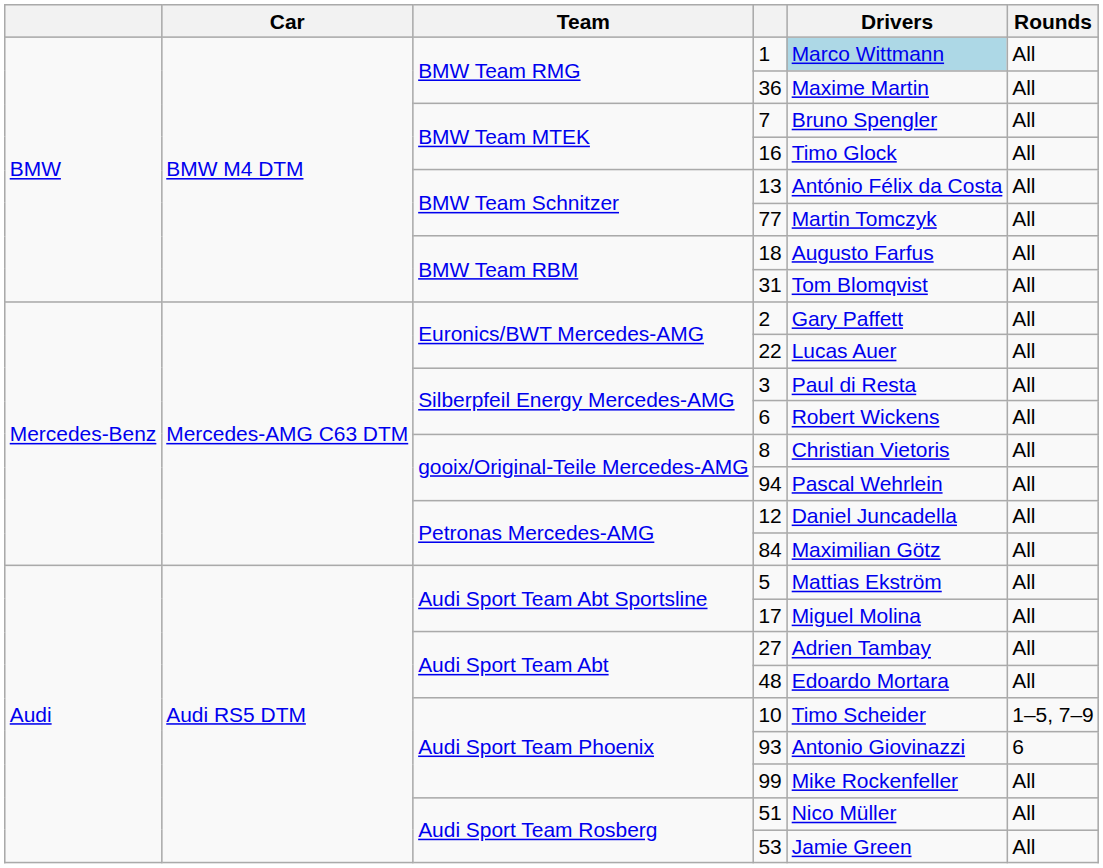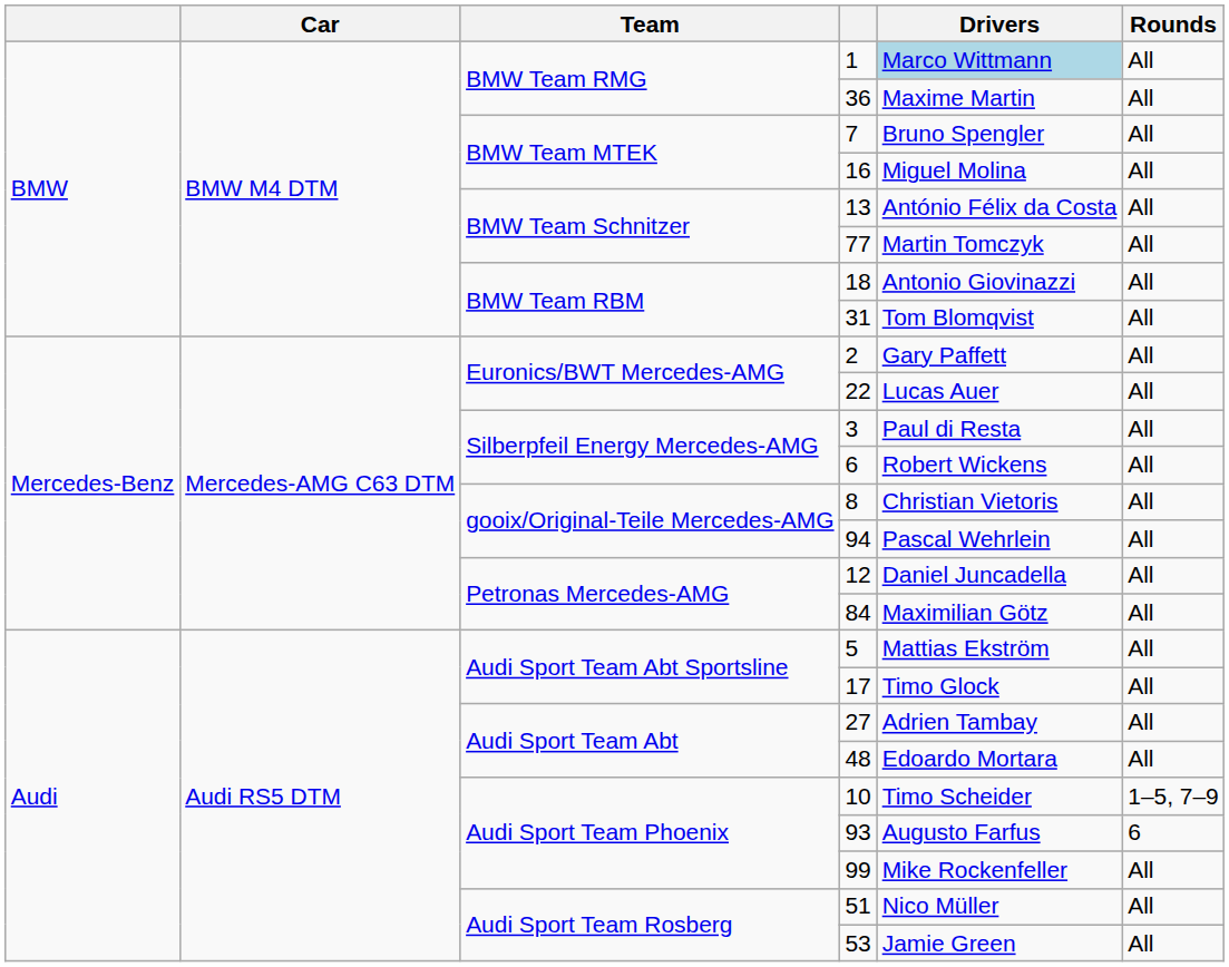16 | Drivers: Timo Glock -> Miguel Molina
18 | Drivers: Augusto Farfus -> Antonio Giovinazzi
17 | Drivers: Miguel Molina -> Timo Glock
93 | Drivers: Antonio Giovinazzi -> Augusto Farfus
